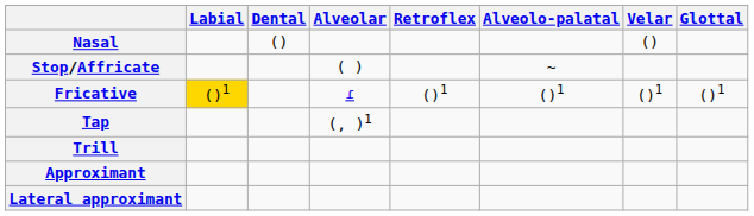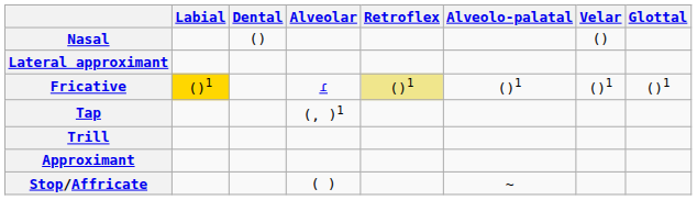rows swapped: Stop/Affricate <-> Lateral approximant
Fricative | Retroflex: no background -> khaki background
